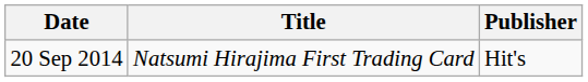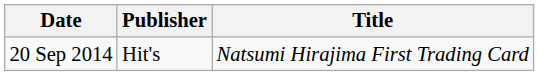columns swapped: Title <-> Publisher
